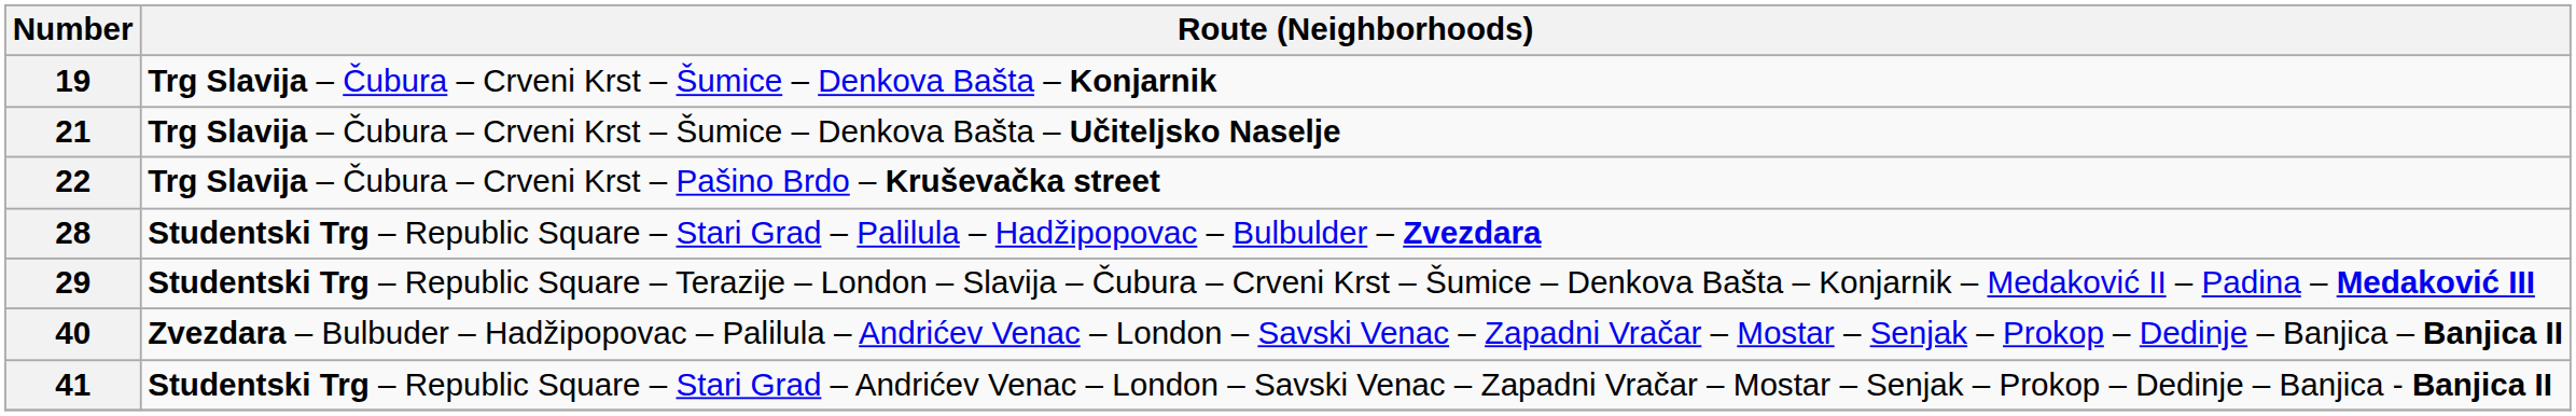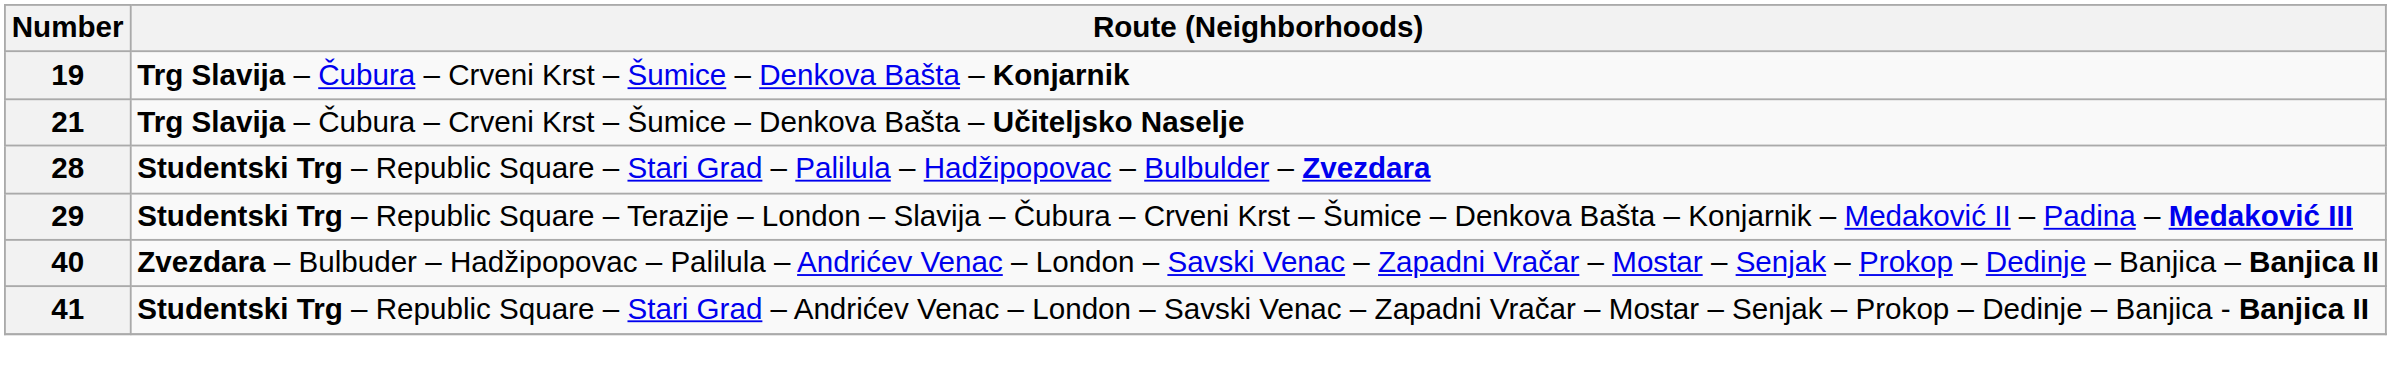- row: 22 | Trg Slavija – Čubura – Crveni Krst – Pašino Brdo – Kruševačka street
